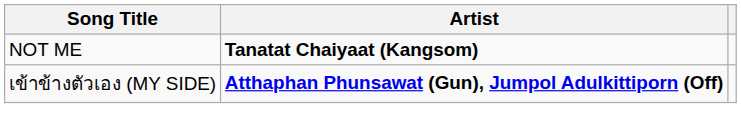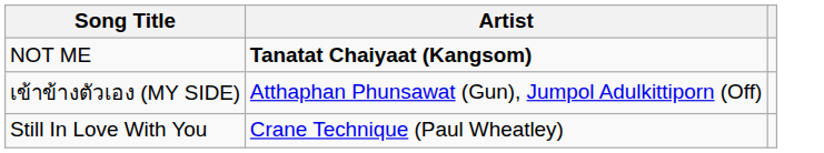เข้าข้างตัวเอง (MY SIDE) | Artist: bold -> normal
+ row: Still In Love With You | Crane Technique (Paul Wheatley)
